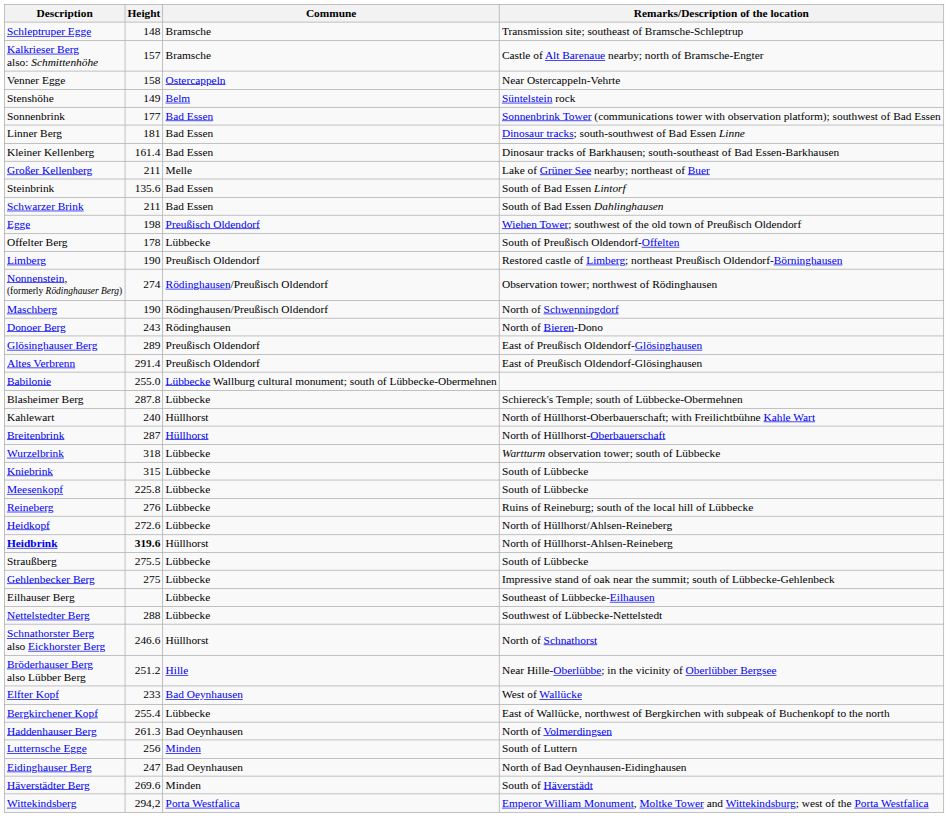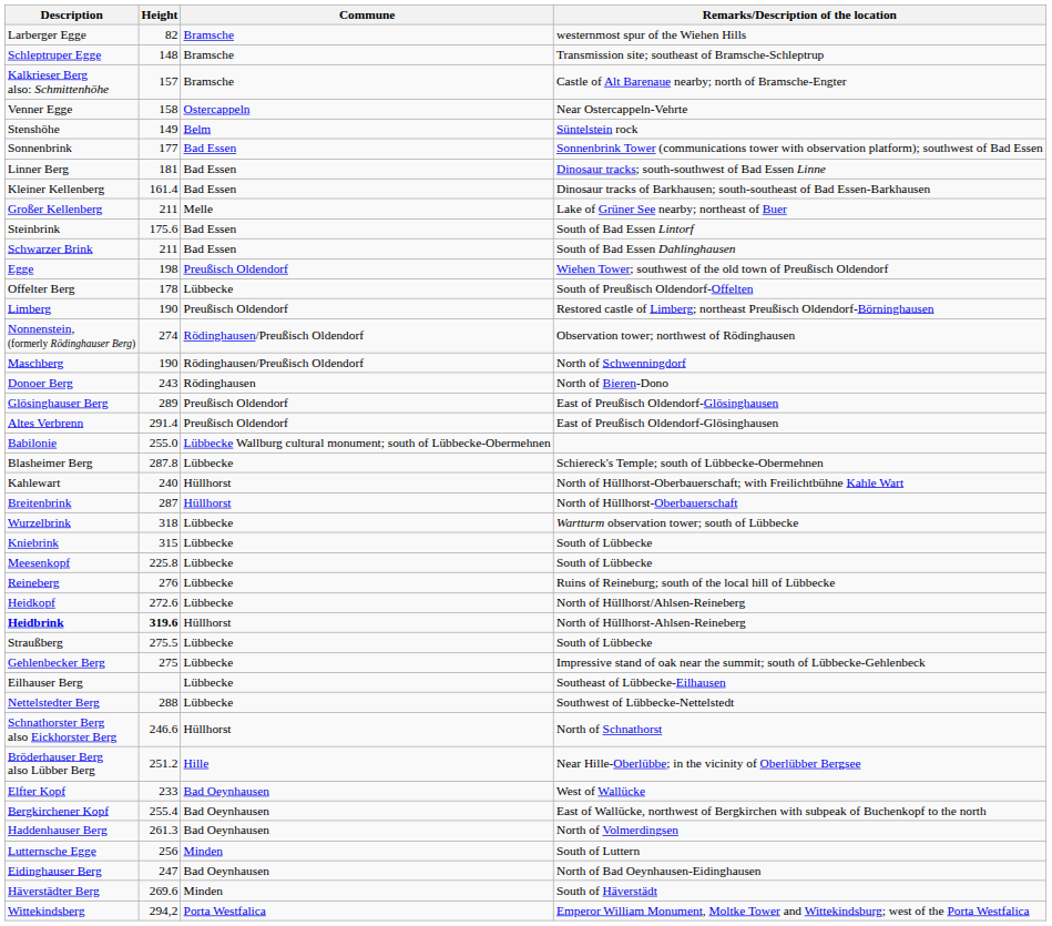+ row: Larberger Egge | 82 | Bramsche | westernmost spur of the Wiehen Hills
Steinbrink | Height: 135.6 -> 175.6
Bergkirchener Kopf | Commune: Lübbecke -> Bad Oeynhausen
